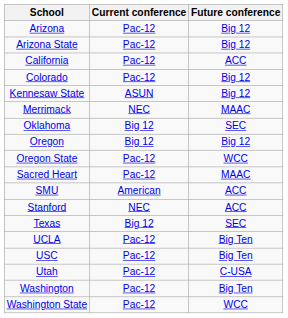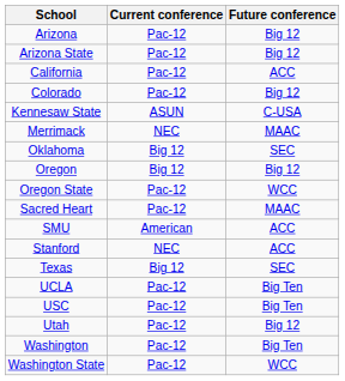Kennesaw State | Future conference: Big 12 -> C-USA
Utah | Future conference: C-USA -> Big 12
